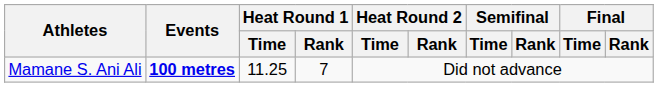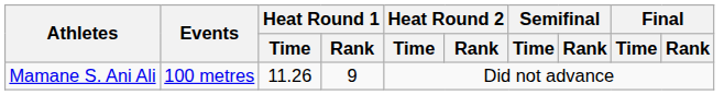Mamane S. Ani Ali | Events: bold -> normal
Mamane S. Ani Ali | Heat Round 1 / Time: 11.25 -> 11.26
Mamane S. Ani Ali | Heat Round 1 / Rank: 7 -> 9
